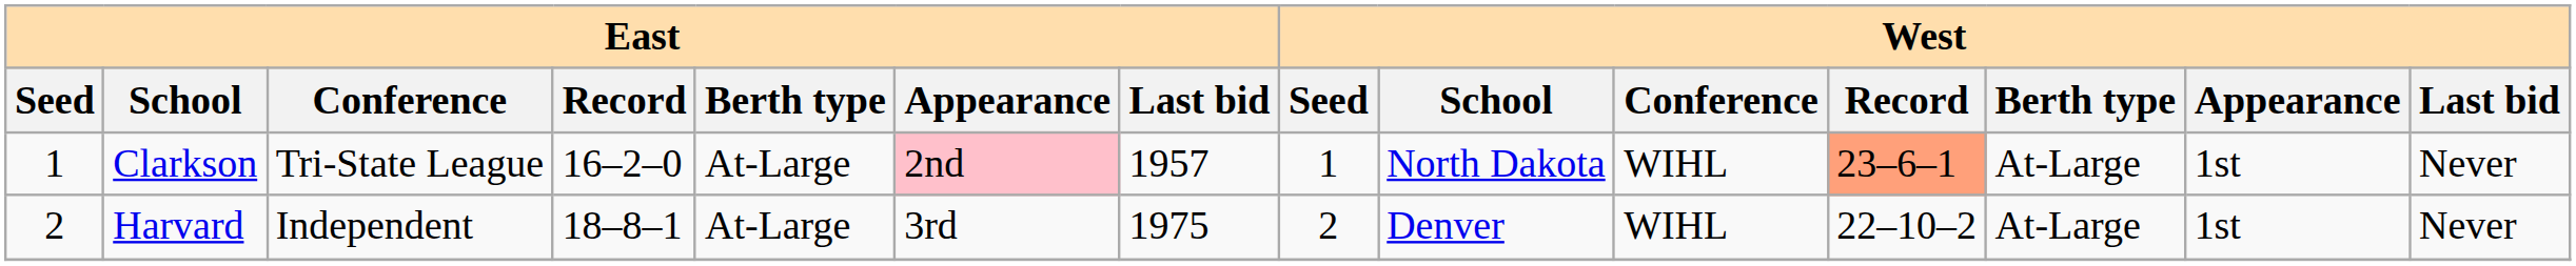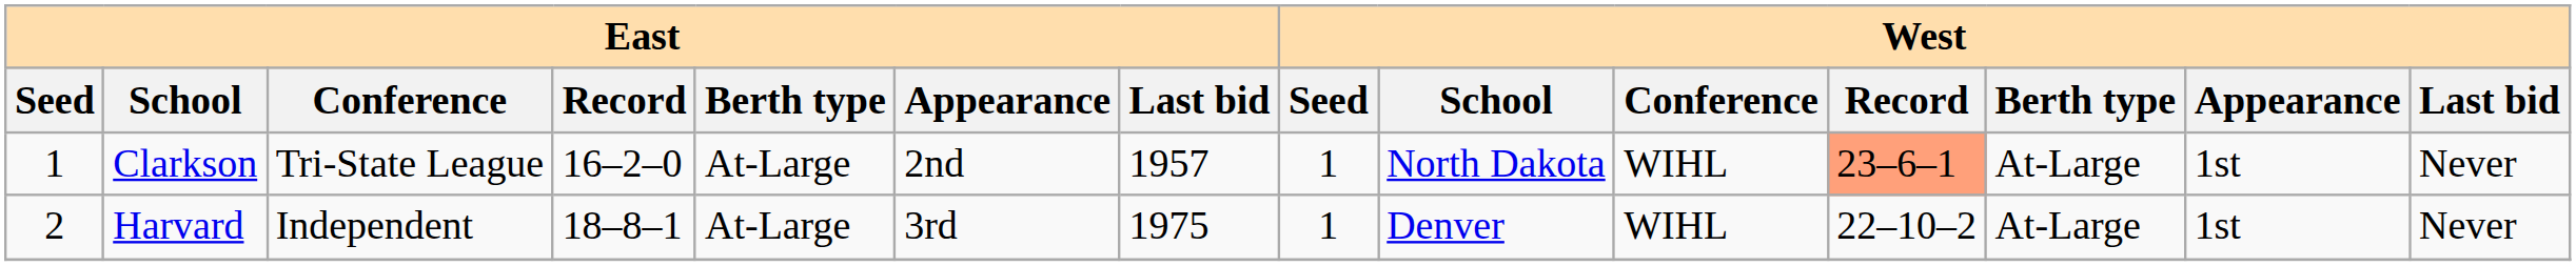Clarkson | East / Appearance: pink background -> no background
Harvard | West / Seed: 2 -> 1
